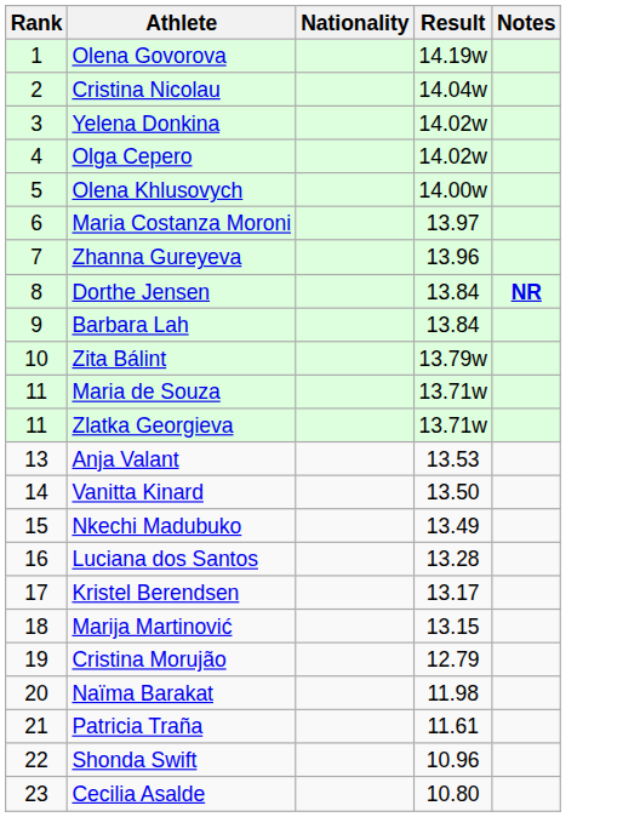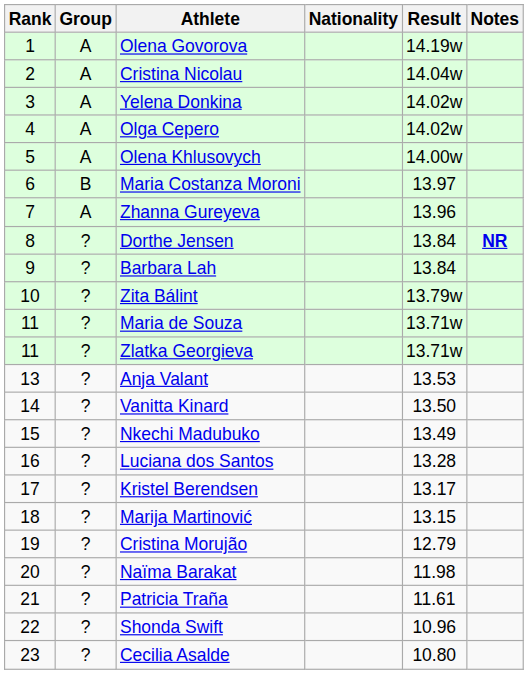+ column: Group | A | A | A | A | A | B | A | ? | ? | ? | ? | ? | ? | ? | ? | ? | ? | ? | ? | ? | ? | ? | ?
